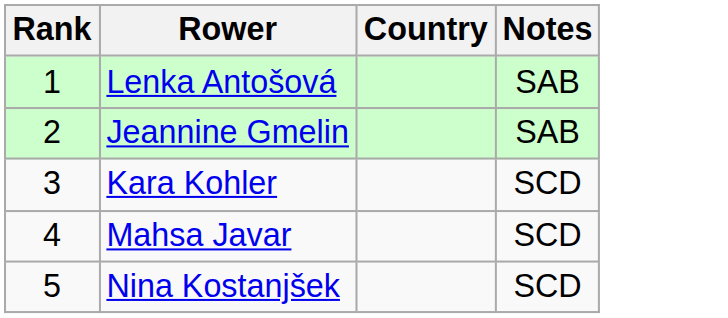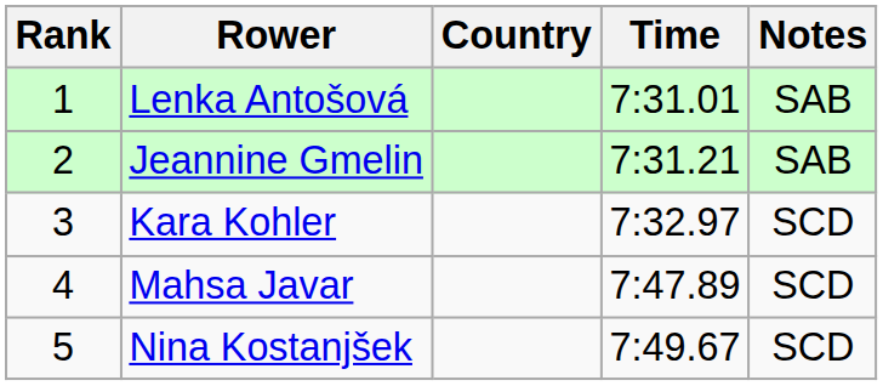+ column: Time | 7:31.01 | 7:31.21 | 7:32.97 | 7:47.89 | 7:49.67
